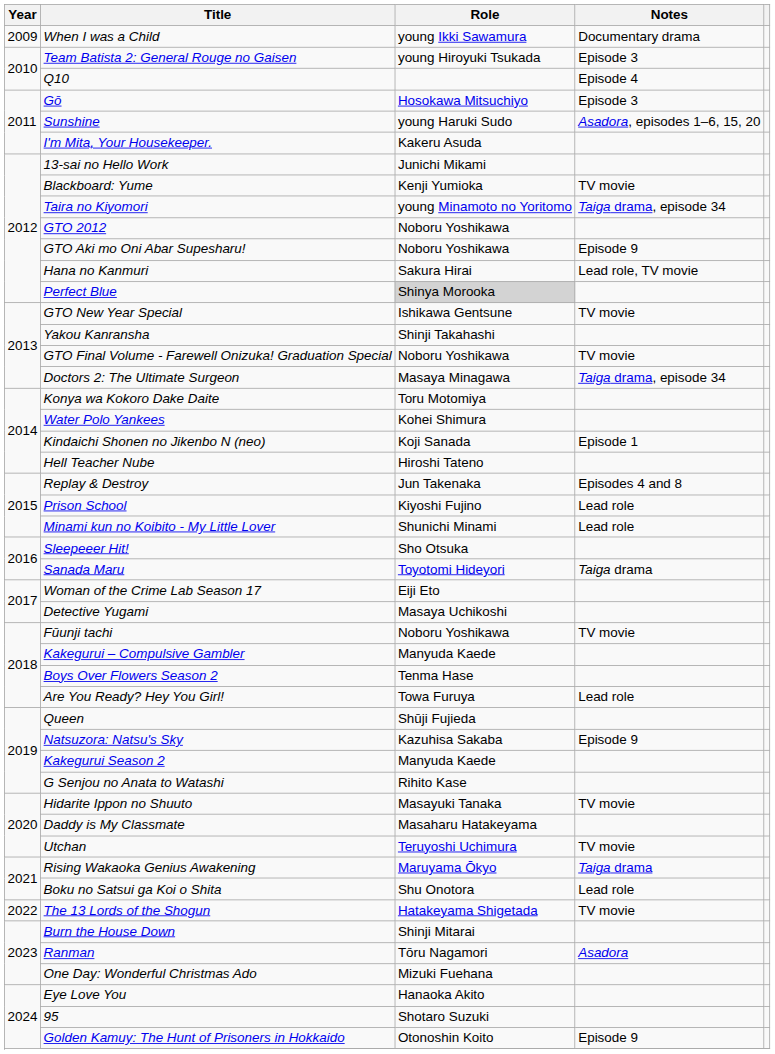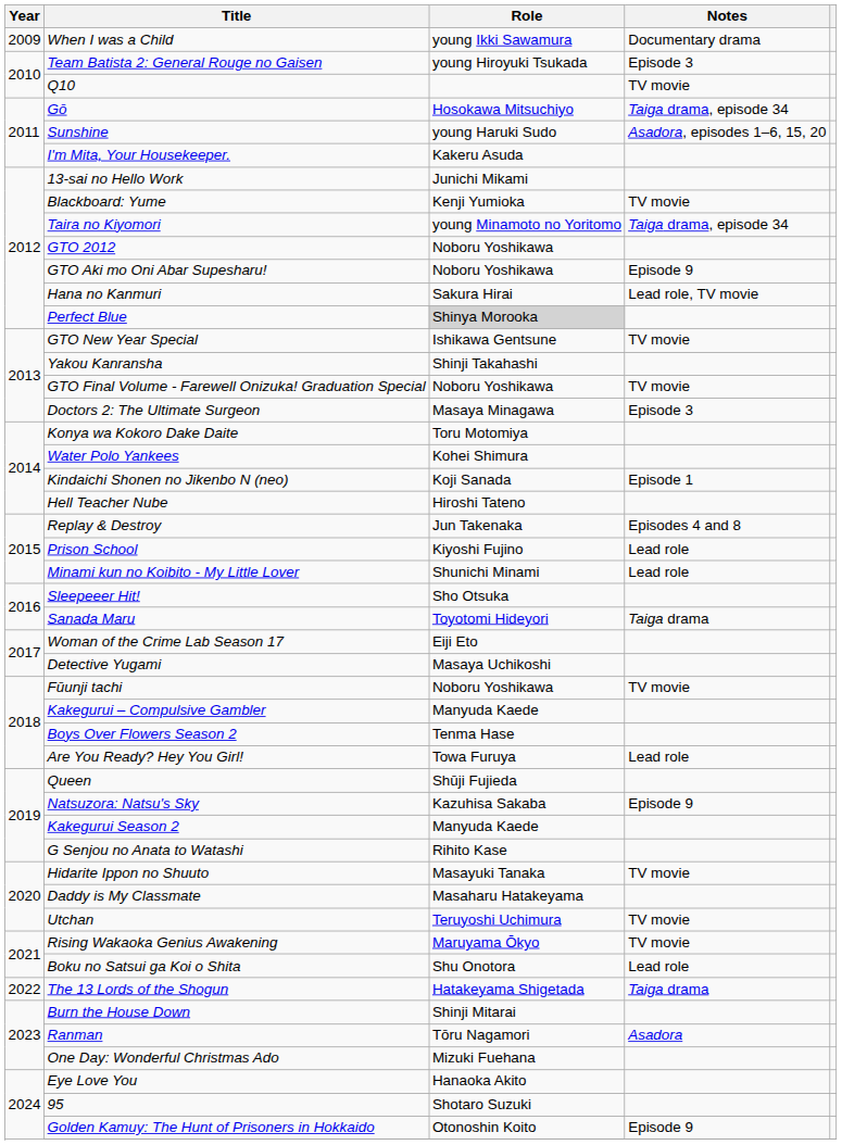Q10 | Notes: Episode 4 -> TV movie
Gō | Notes: Episode 3 -> Taiga drama, episode 34
Doctors 2: The Ultimate Surgeon | Notes: Taiga drama, episode 34 -> Episode 3
Rising Wakaoka Genius Awakening | Notes: Taiga drama -> TV movie
The 13 Lords of the Shogun | Notes: TV movie -> Taiga drama
